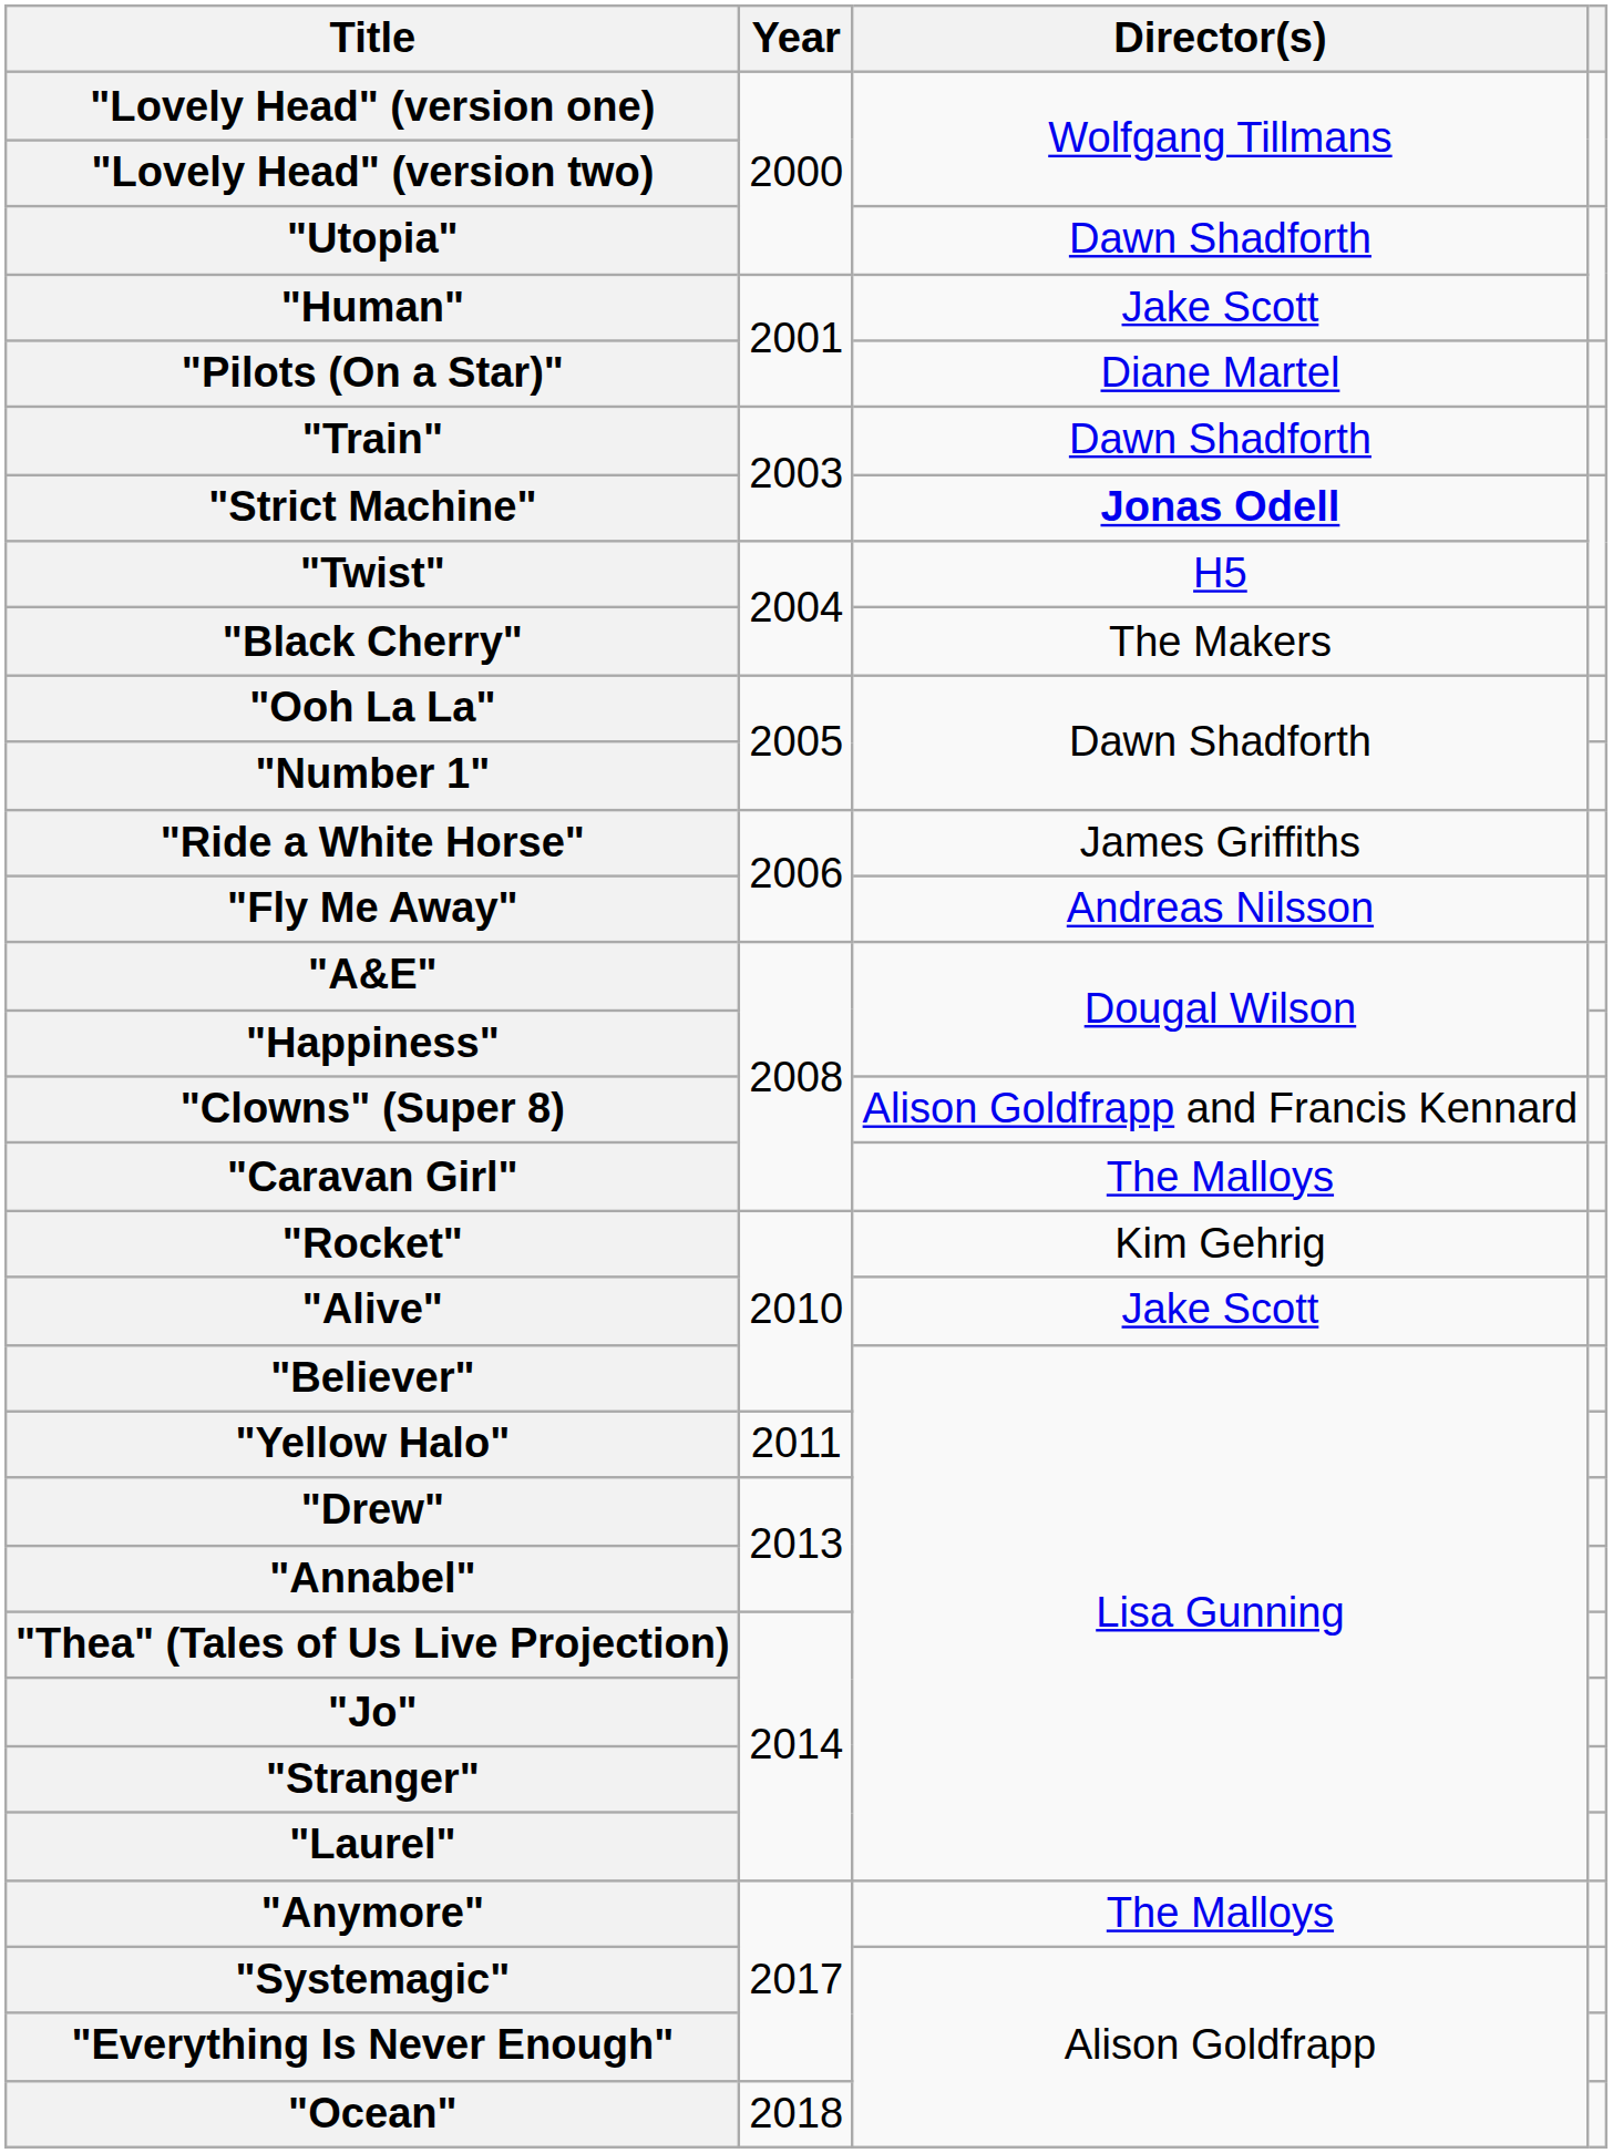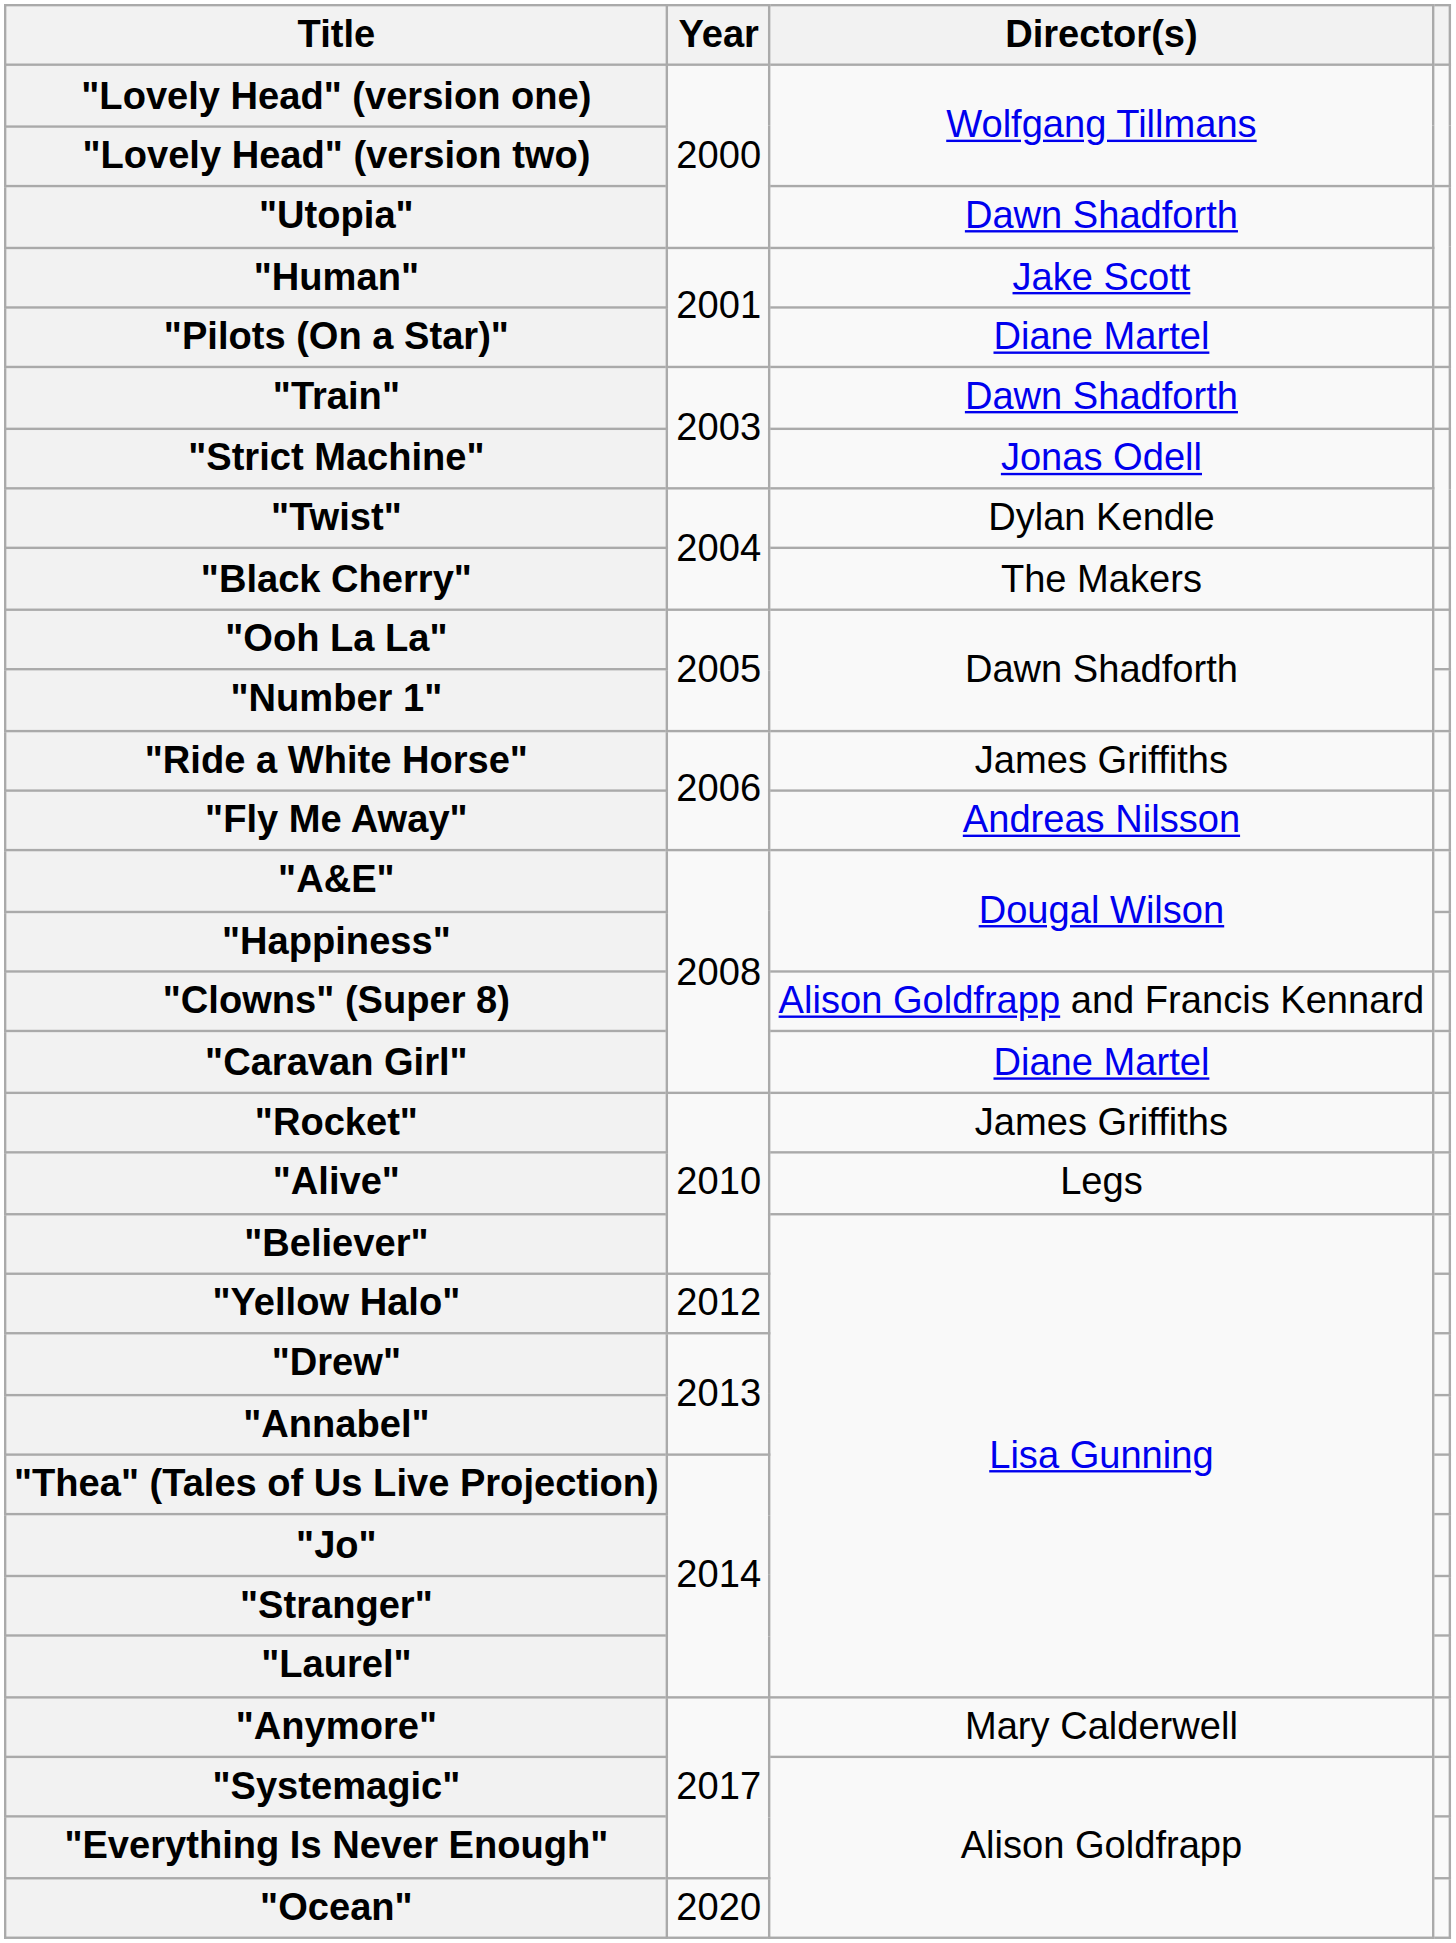"Strict Machine" | Director(s): bold -> normal
"Twist" | Director(s): H5 -> Dylan Kendle
"Caravan Girl" | Director(s): The Malloys -> Diane Martel
"Rocket" | Director(s): Kim Gehrig -> James Griffiths
"Alive" | Director(s): Jake Scott -> Legs
"Yellow Halo" | Year: 2011 -> 2012
"Anymore" | Director(s): The Malloys -> Mary Calderwell
"Ocean" | Year: 2018 -> 2020
